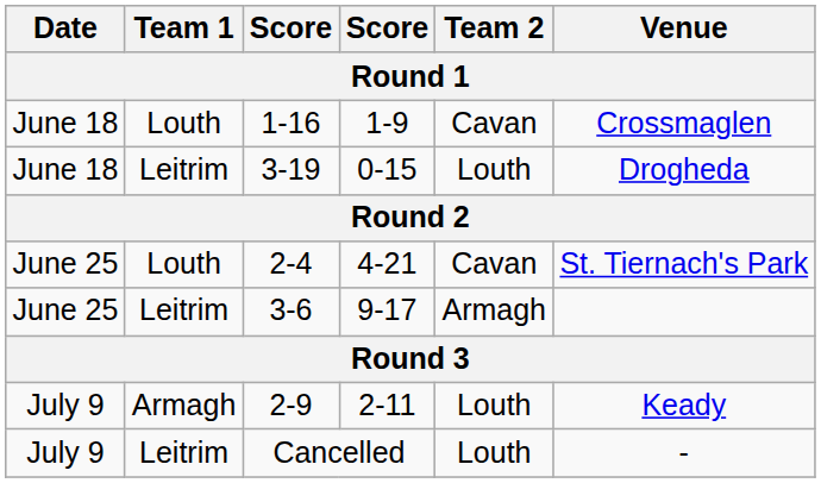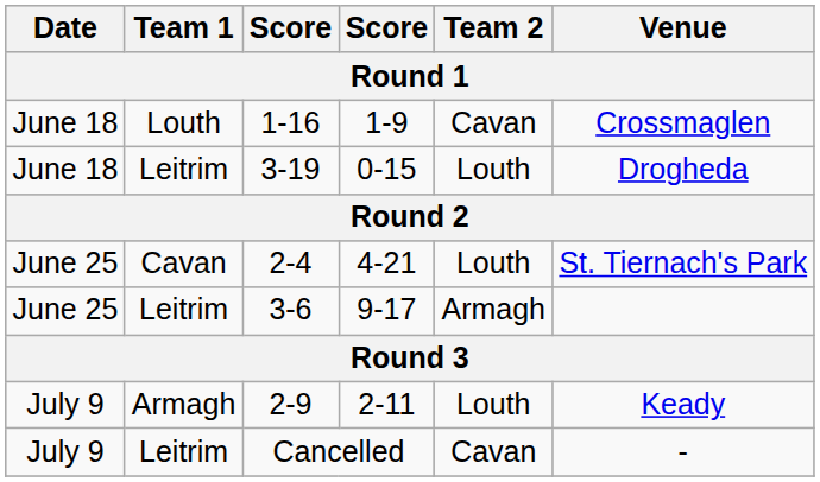2-4 | Team 1: Louth -> Cavan
2-4 | Team 2: Cavan -> Louth
Cancelled | Team 2: Louth -> Cavan
